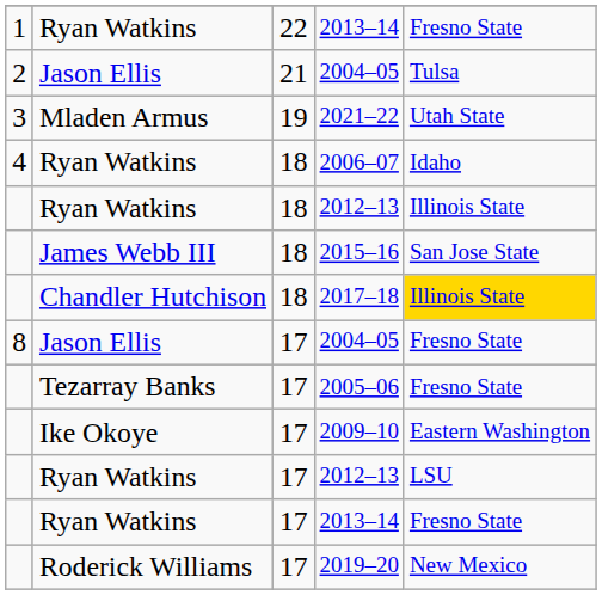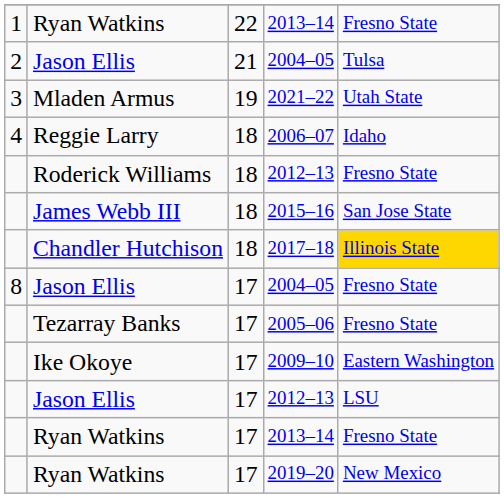2006–07 | column 2: Ryan Watkins -> Reggie Larry
18 / 2012–13 | column 2: Ryan Watkins -> Roderick Williams
18 / 2012–13 | column 5: Illinois State -> Fresno State
17 / 2012–13 | column 2: Ryan Watkins -> Jason Ellis
2019–20 | column 2: Roderick Williams -> Ryan Watkins
